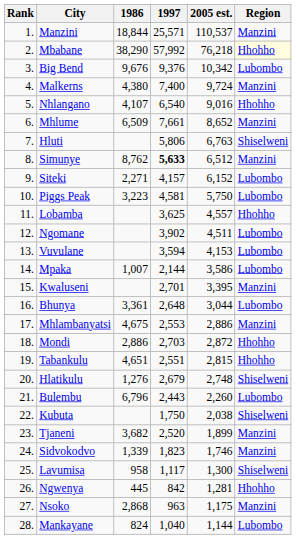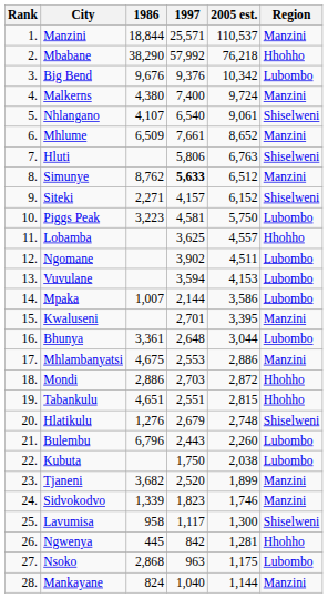Mbabane | Region: lightyellow background -> no background
Nhlangano | 2005 est.: 9,016 -> 9,061
Nhlangano | Region: Hhohho -> Shiselweni
Siteki | Region: Lubombo -> Shiselweni
Kubuta | Region: Shiselweni -> Lubombo
Nsoko | Region: Manzini -> Lubombo
Mankayane | Region: Lubombo -> Manzini
